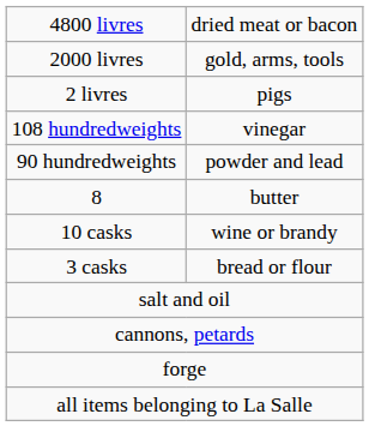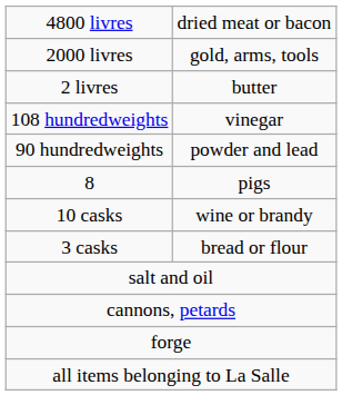2 livres | column 2: pigs -> butter
8 | column 2: butter -> pigs
